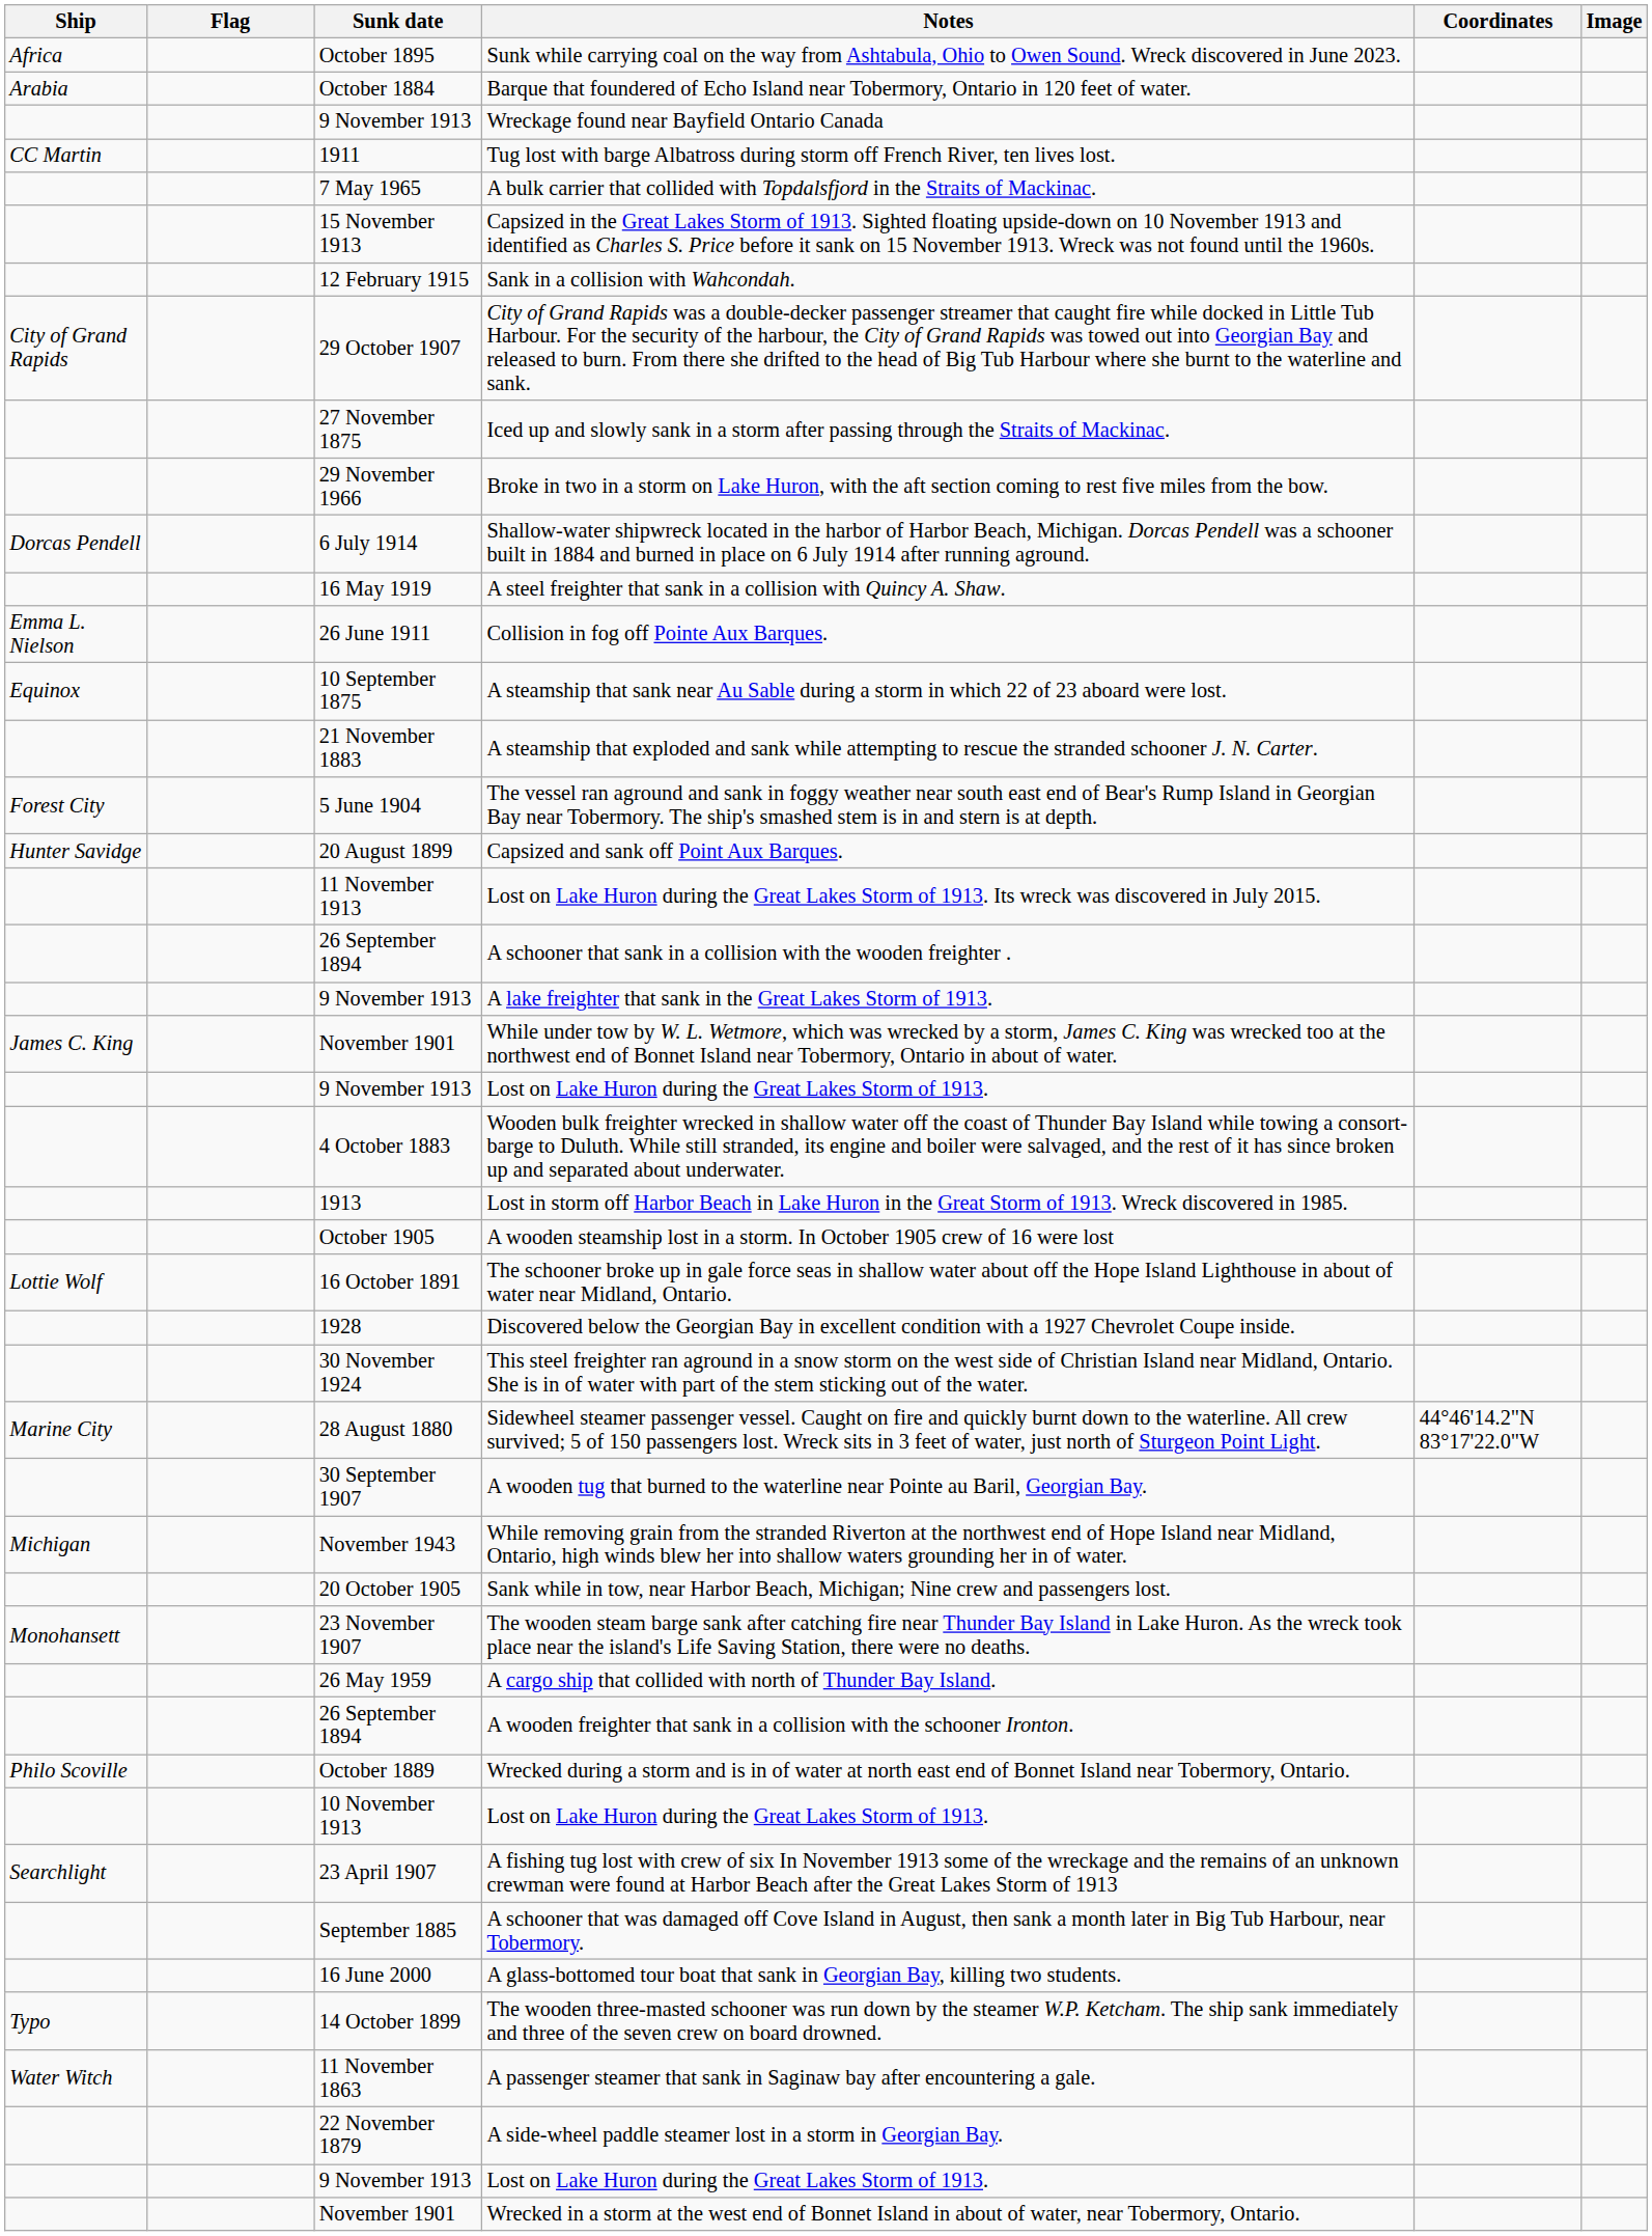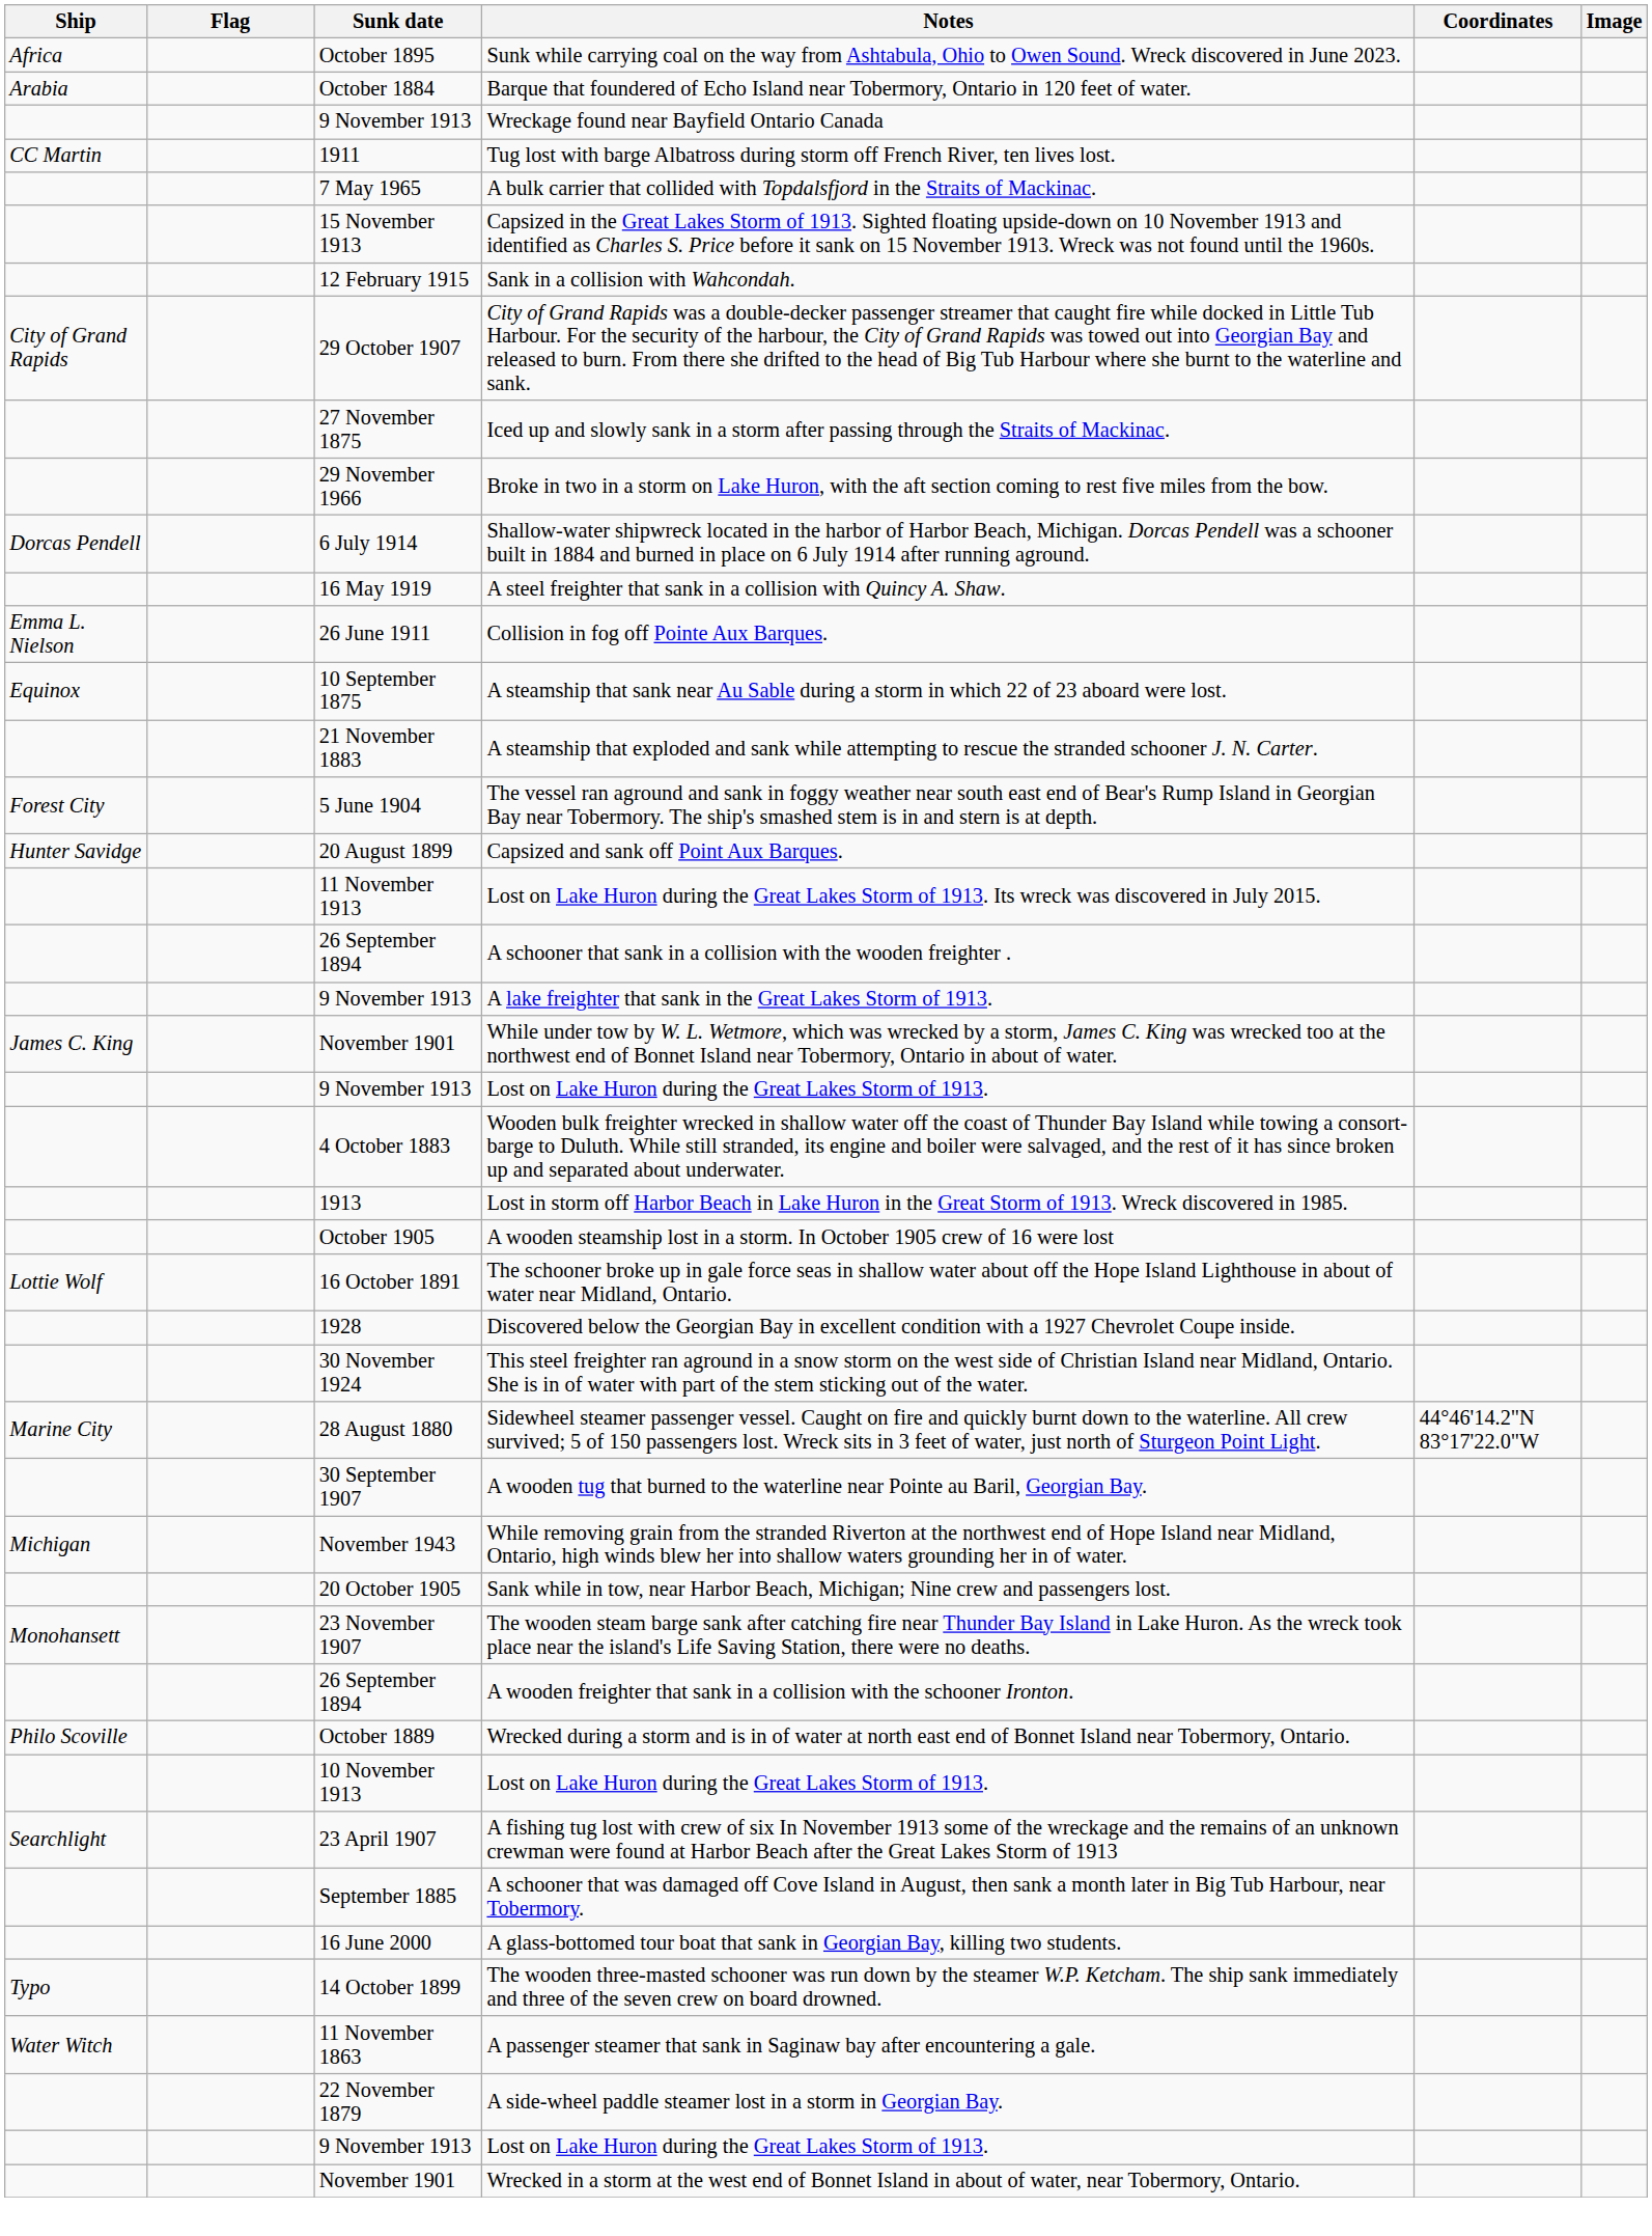- row: 26 May 1959 | A cargo ship that collided with north of Thunder Bay Island.
